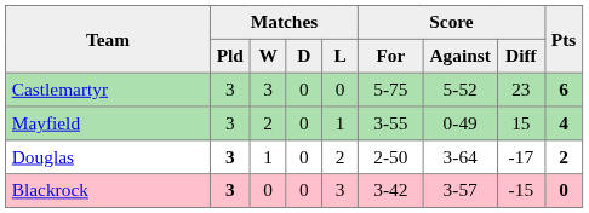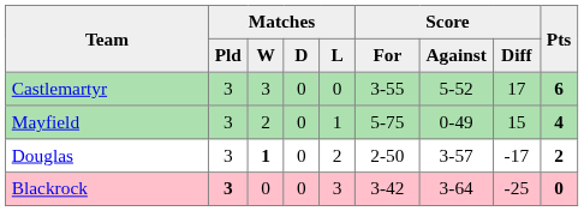Castlemartyr | Score / For: 5-75 -> 3-55
Castlemartyr | Score / Diff: 23 -> 17
Mayfield | Score / For: 3-55 -> 5-75
Douglas | Matches / Pld: bold -> normal
Douglas | Matches / W: normal -> bold
Douglas | Score / Against: 3-64 -> 3-57
Blackrock | Score / Against: 3-57 -> 3-64
Blackrock | Score / Diff: -15 -> -25
